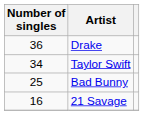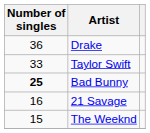Taylor Swift | Number of singles: 34 -> 33
Bad Bunny | Number of singles: normal -> bold
+ row: 15 | The Weeknd
